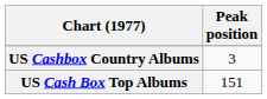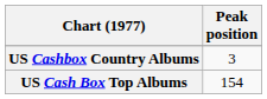US Cash Box Top Albums | Peak position: 151 -> 154
